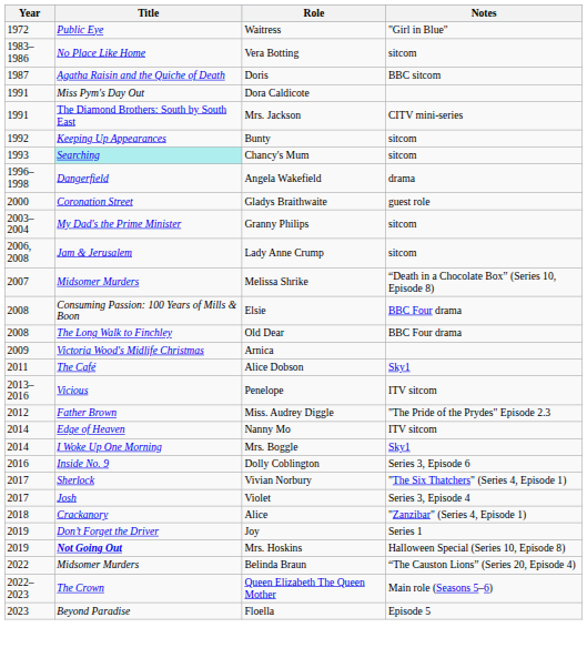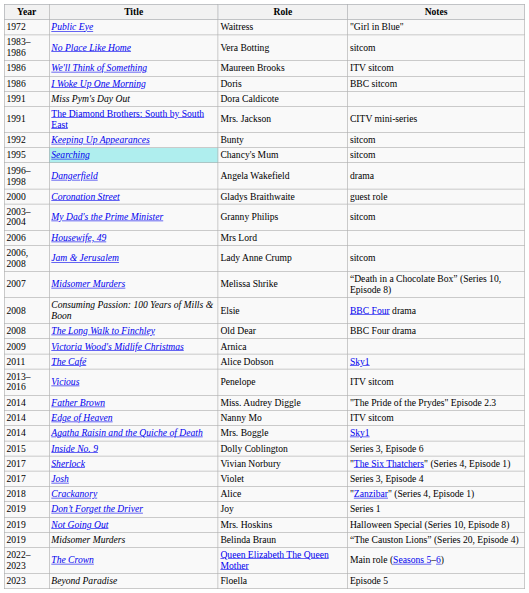+ row: 1986 | We'll Think of Something | Maureen Brooks | ITV sitcom
Doris | Year: 1987 -> 1986
Doris | Title: Agatha Raisin and the Quiche of Death -> I Woke Up One Morning
Chancy's Mum | Year: 1993 -> 1995
+ row: 2006 | Housewife, 49 | Mrs Lord
Miss. Audrey Diggle | Year: 2012 -> 2014
Mrs. Boggle | Title: I Woke Up One Morning -> Agatha Raisin and the Quiche of Death
Dolly Coblington | Year: 2016 -> 2015
Mrs. Hoskins | Title: bold -> normal
Belinda Braun | Year: 2022 -> 2019
